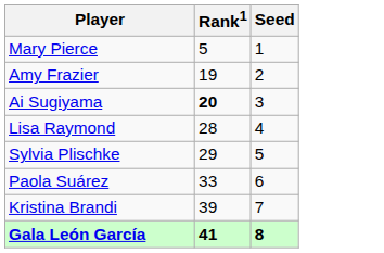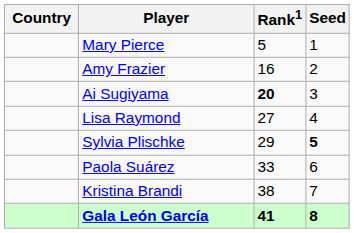+ column: Country
Amy Frazier | Rank1: 19 -> 16
Lisa Raymond | Rank1: 28 -> 27
Sylvia Plischke | Seed: normal -> bold
Kristina Brandi | Rank1: 39 -> 38
